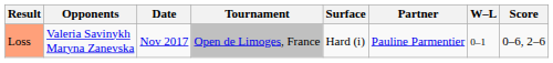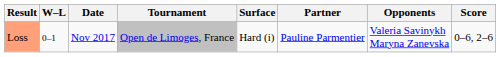columns swapped: W–L <-> Opponents
